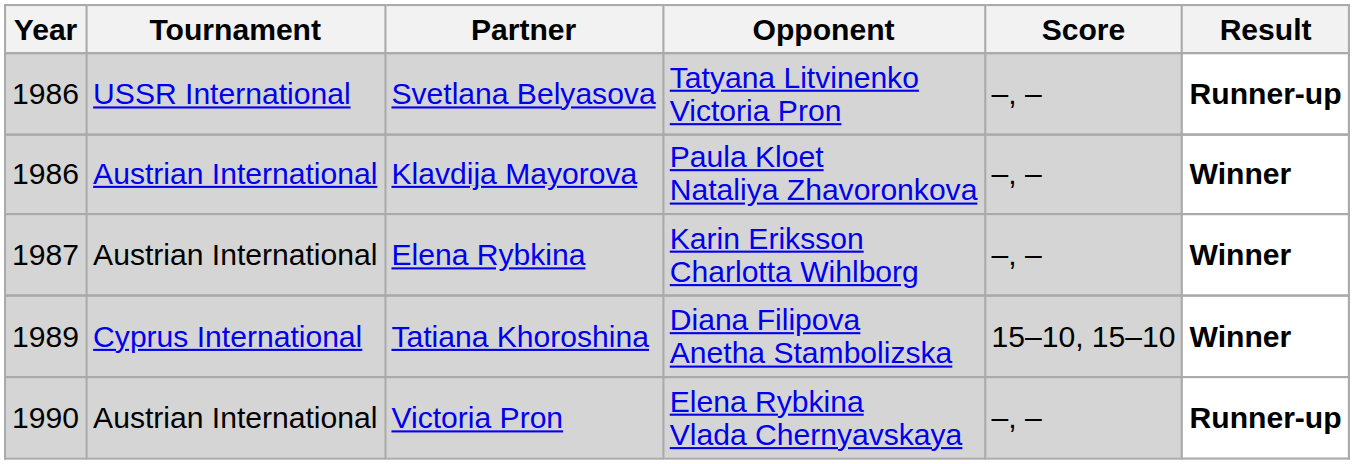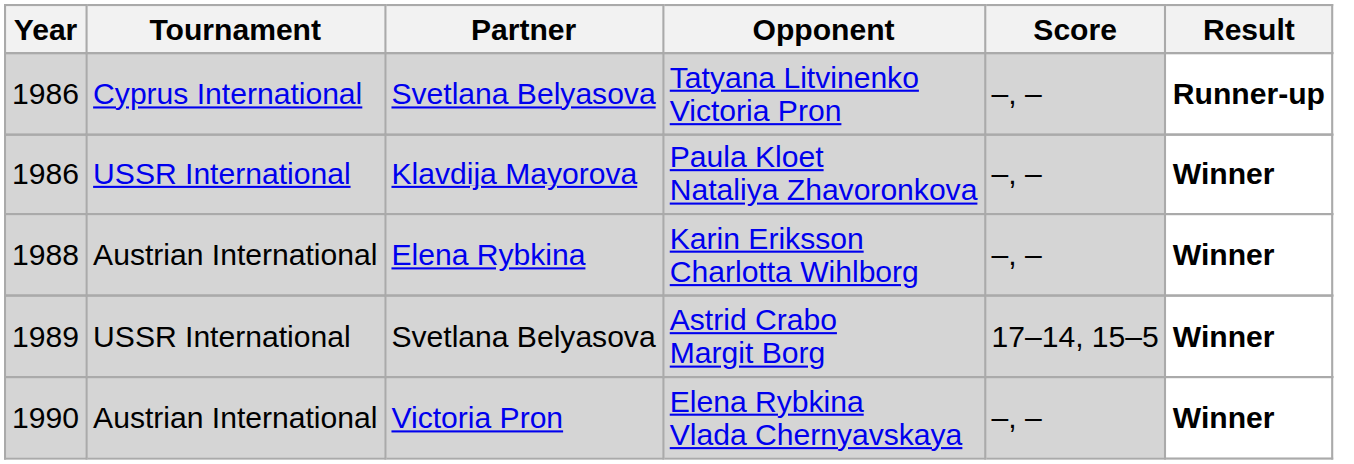Tatyana Litvinenko Victoria Pron | Tournament: USSR International -> Cyprus International
Paula Kloet Nataliya Zhavoronkova | Tournament: Austrian International -> USSR International
Karin Eriksson Charlotta Wihlborg | Year: 1987 -> 1988
- row: 1989 | Cyprus International | Tatiana Khoroshina | Diana Filipova Anetha Stambolizska | 15–10, 15–10 | Winner
+ row: 1989 | USSR International | Svetlana Belyasova | Astrid Crabo Margit Borg | 17–14, 15–5 | Winner
Elena Rybkina Vlada Chernyavskaya | Result: Runner-up -> Winner
